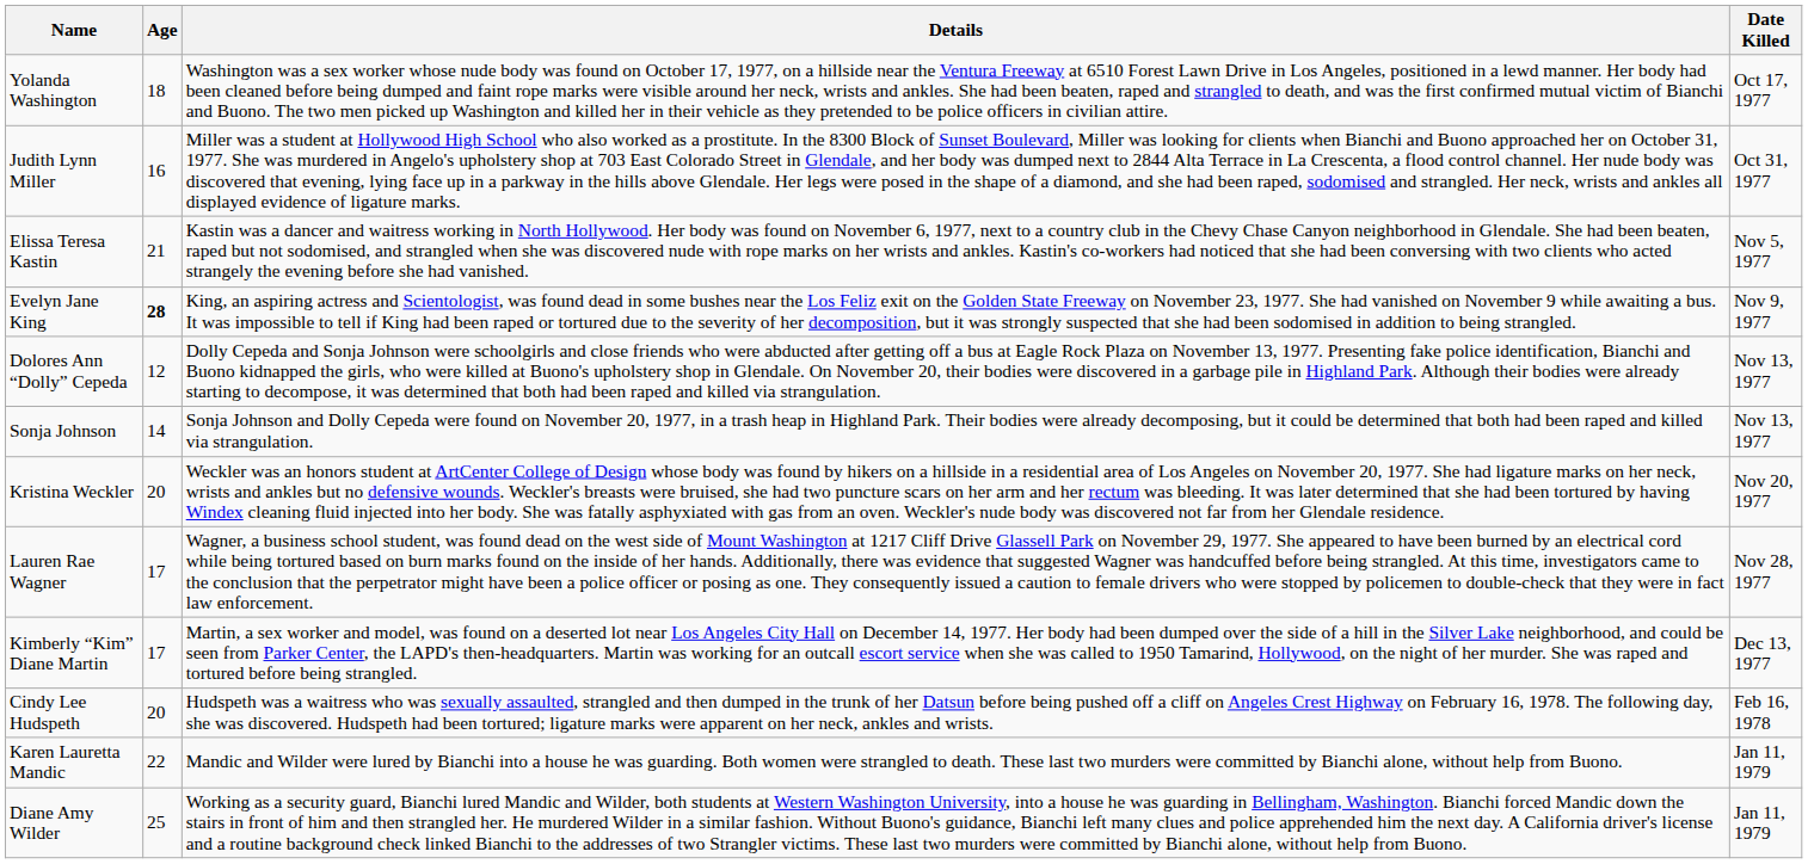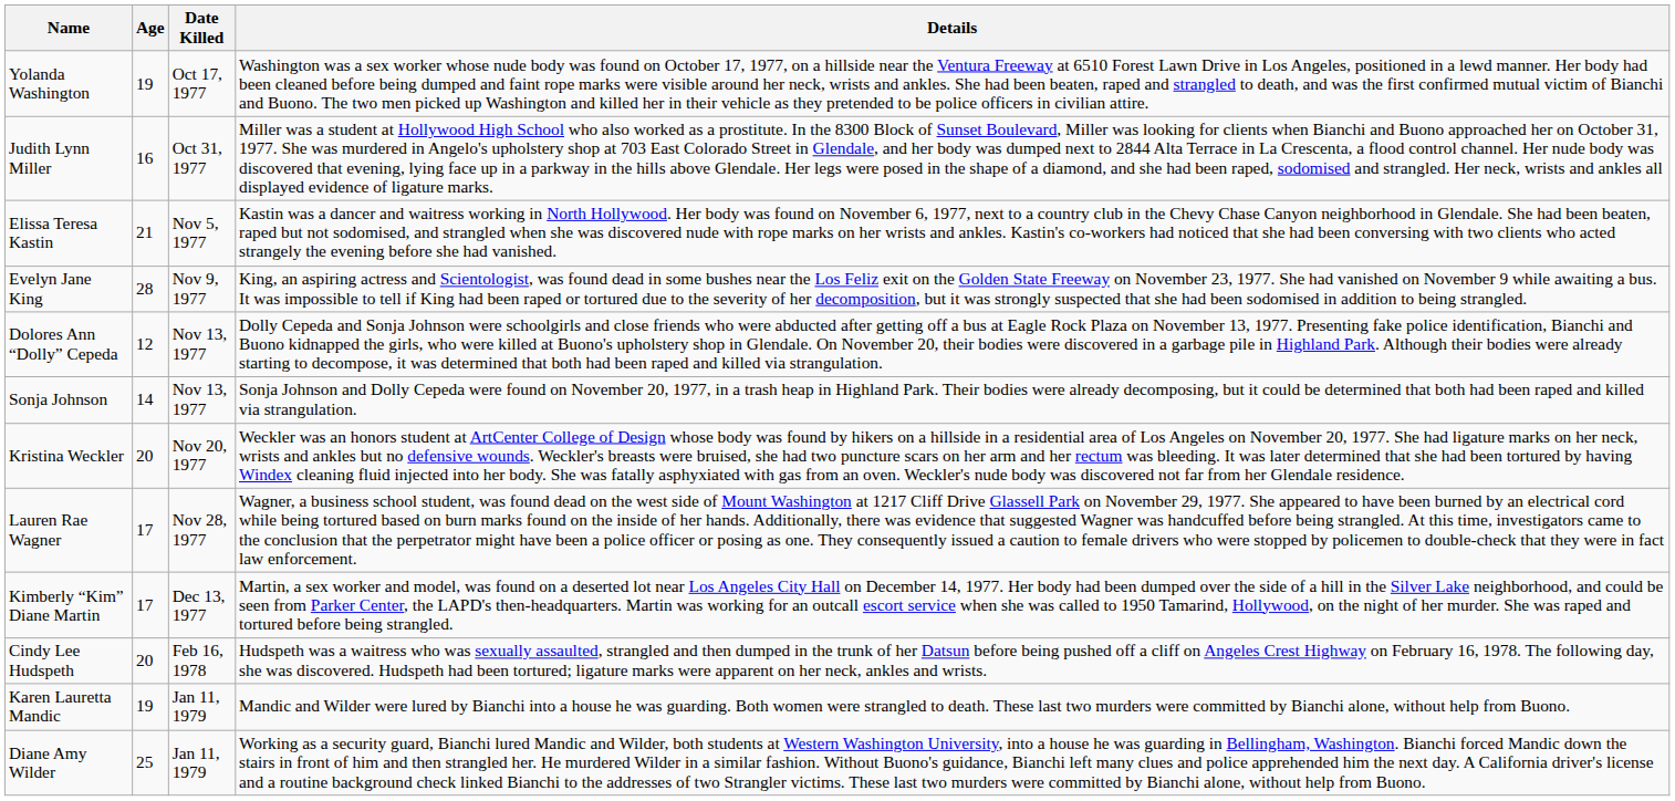columns swapped: Date Killed <-> Details
Yolanda Washington | Age: 18 -> 19
Evelyn Jane King | Age: bold -> normal
Karen Lauretta Mandic | Age: 22 -> 19
